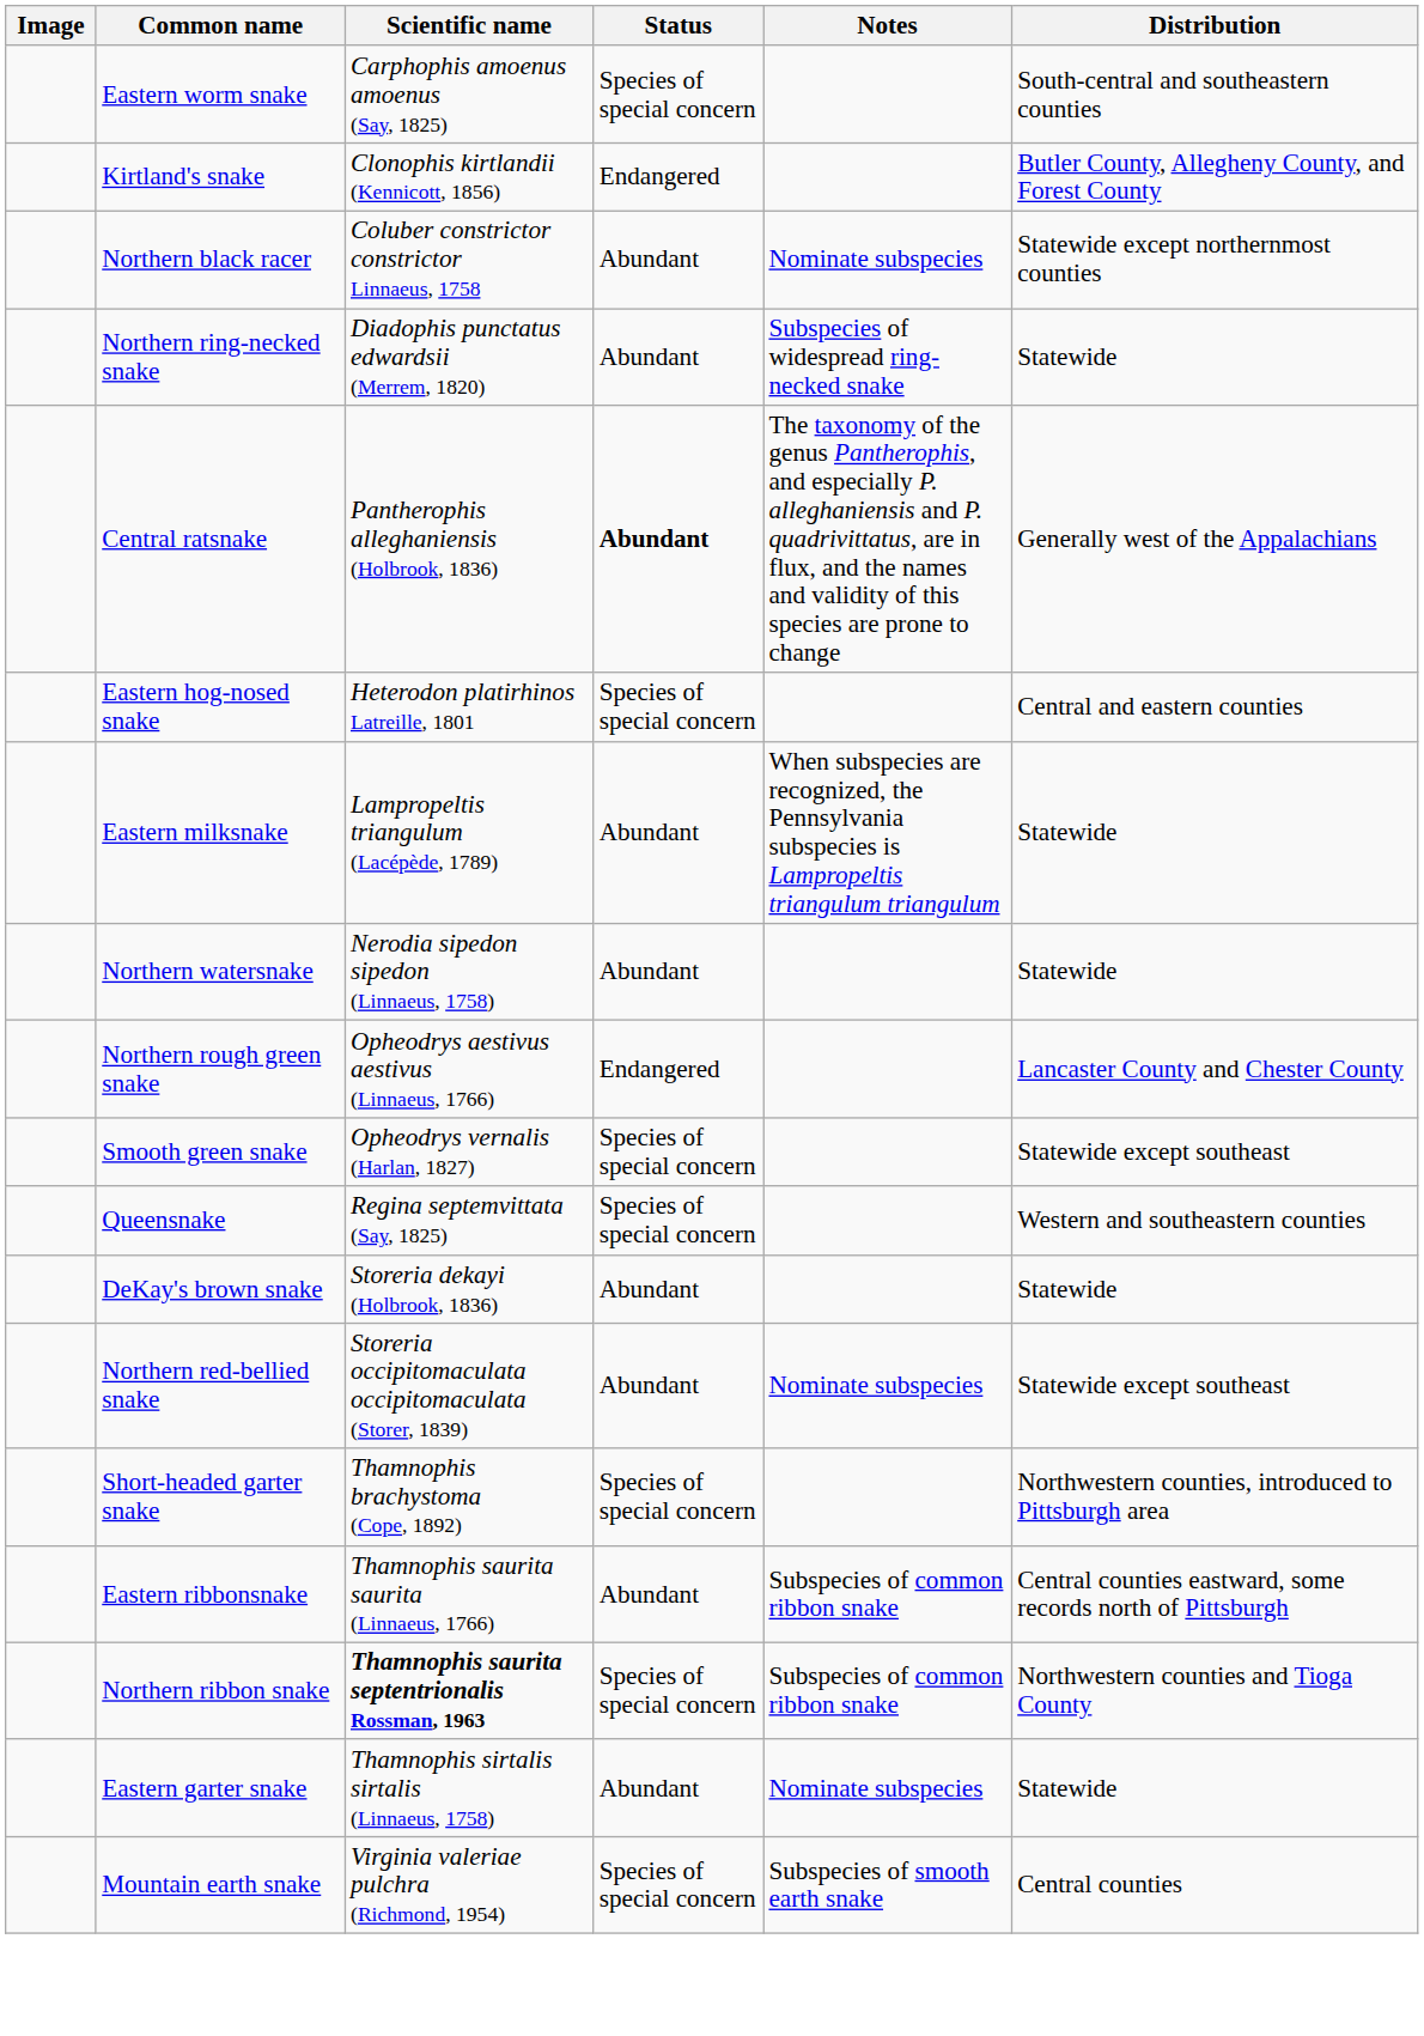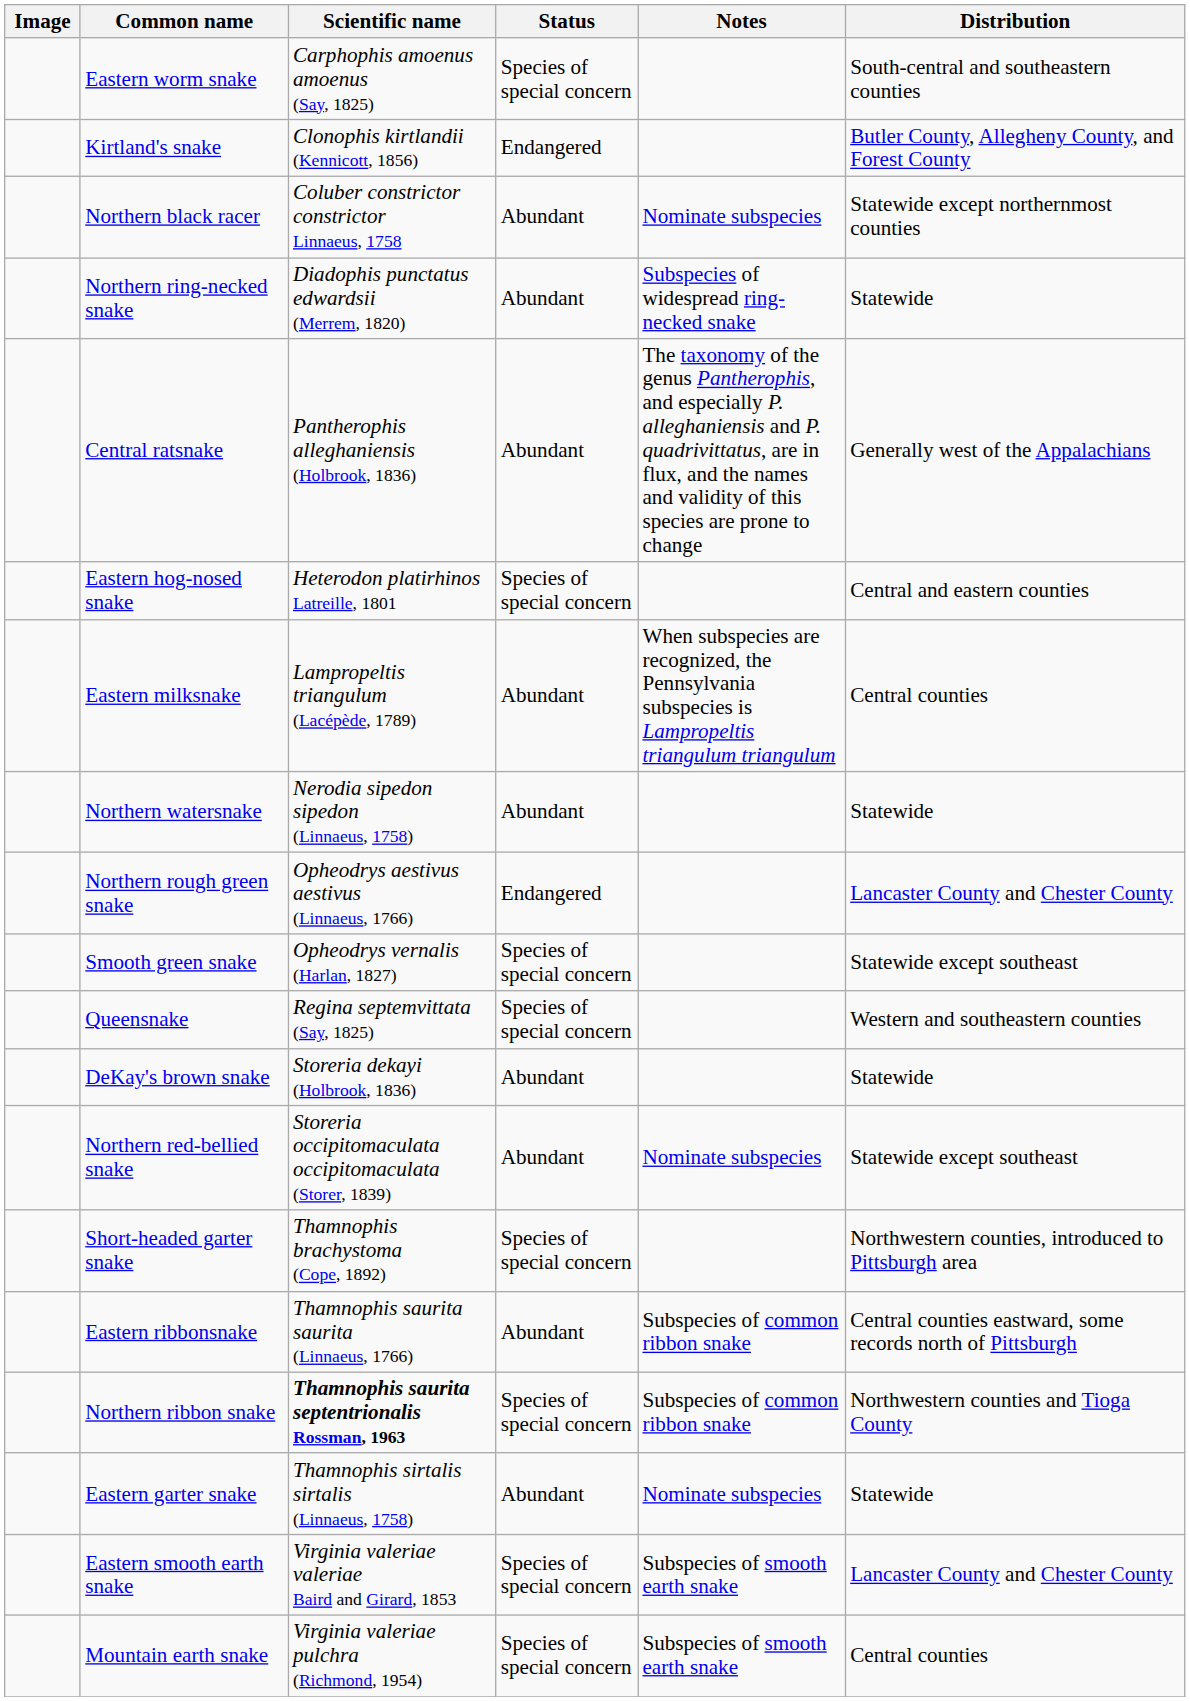Central ratsnake | Status: bold -> normal
Eastern milksnake | Distribution: Statewide -> Central counties
+ row: Eastern smooth earth snake | Virginia valeriae valeriae Baird and Girard, 1853 | Species of special concern | Subspecies of smooth earth snake | Lancaster County and Chester County
